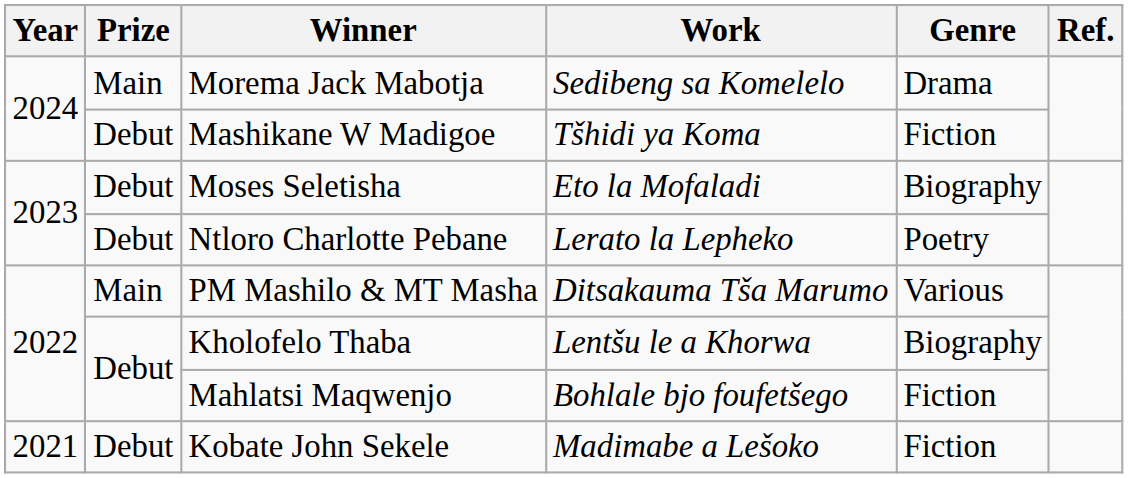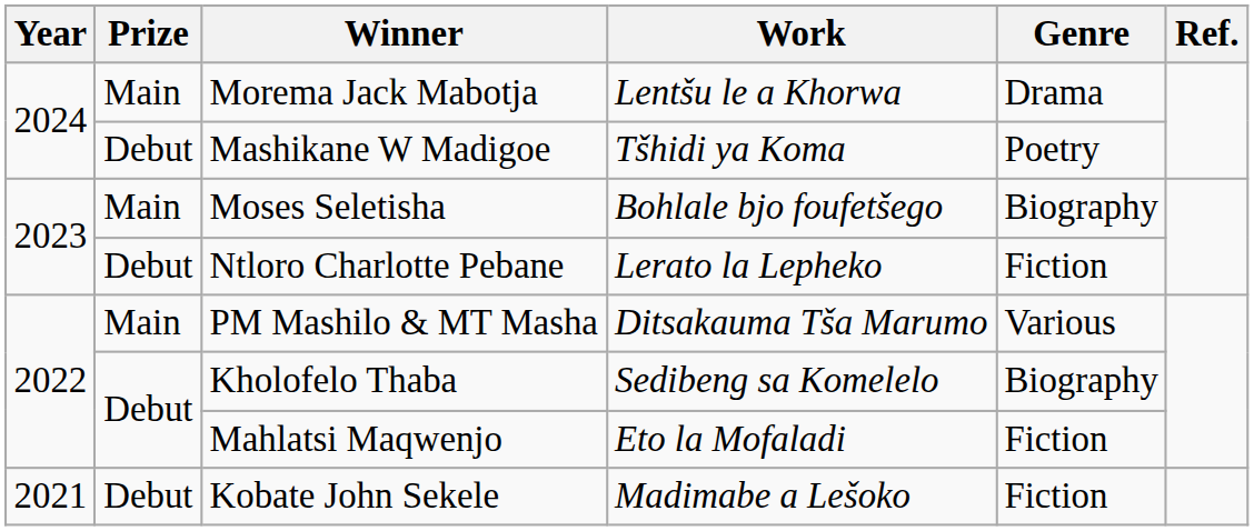Morema Jack Mabotja | Work: Sedibeng sa Komelelo -> Lentšu le a Khorwa
Mashikane W Madigoe | Genre: Fiction -> Poetry
Moses Seletisha | Prize: Debut -> Main
Moses Seletisha | Work: Eto la Mofaladi -> Bohlale bjo foufetšego
Ntloro Charlotte Pebane | Genre: Poetry -> Fiction
Kholofelo Thaba | Work: Lentšu le a Khorwa -> Sedibeng sa Komelelo
Mahlatsi Maqwenjo | Work: Bohlale bjo foufetšego -> Eto la Mofaladi
